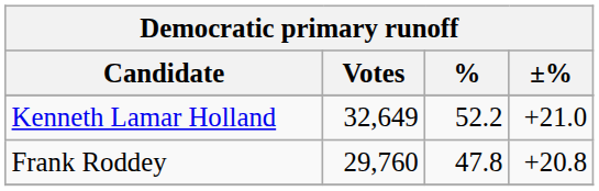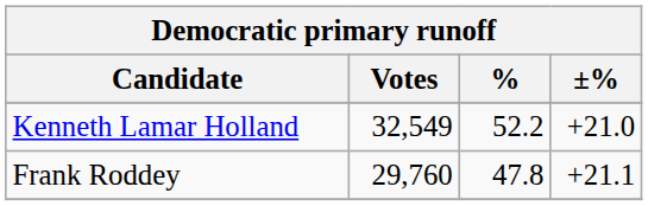Kenneth Lamar Holland | Votes: 32,649 -> 32,549
Frank Roddey | ±%: +20.8 -> +21.1
